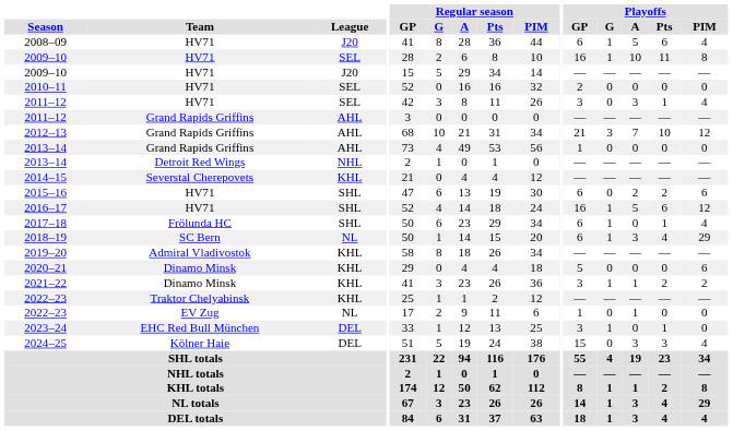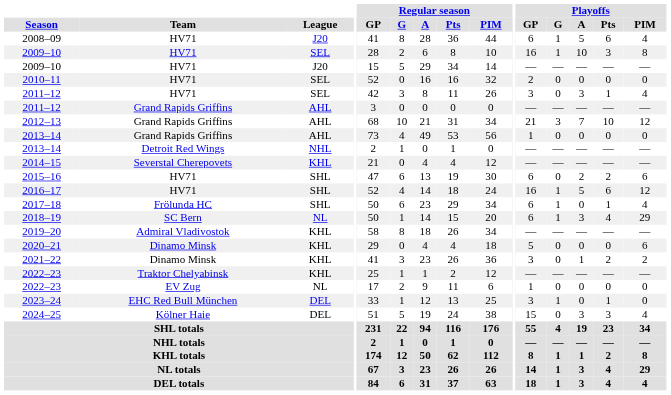2009–10 / SEL | Playoffs / Pts: 11 -> 3
2021–22 | Playoffs / G: 1 -> 0
2022–23 / NL | Playoffs / A: 1 -> 0
